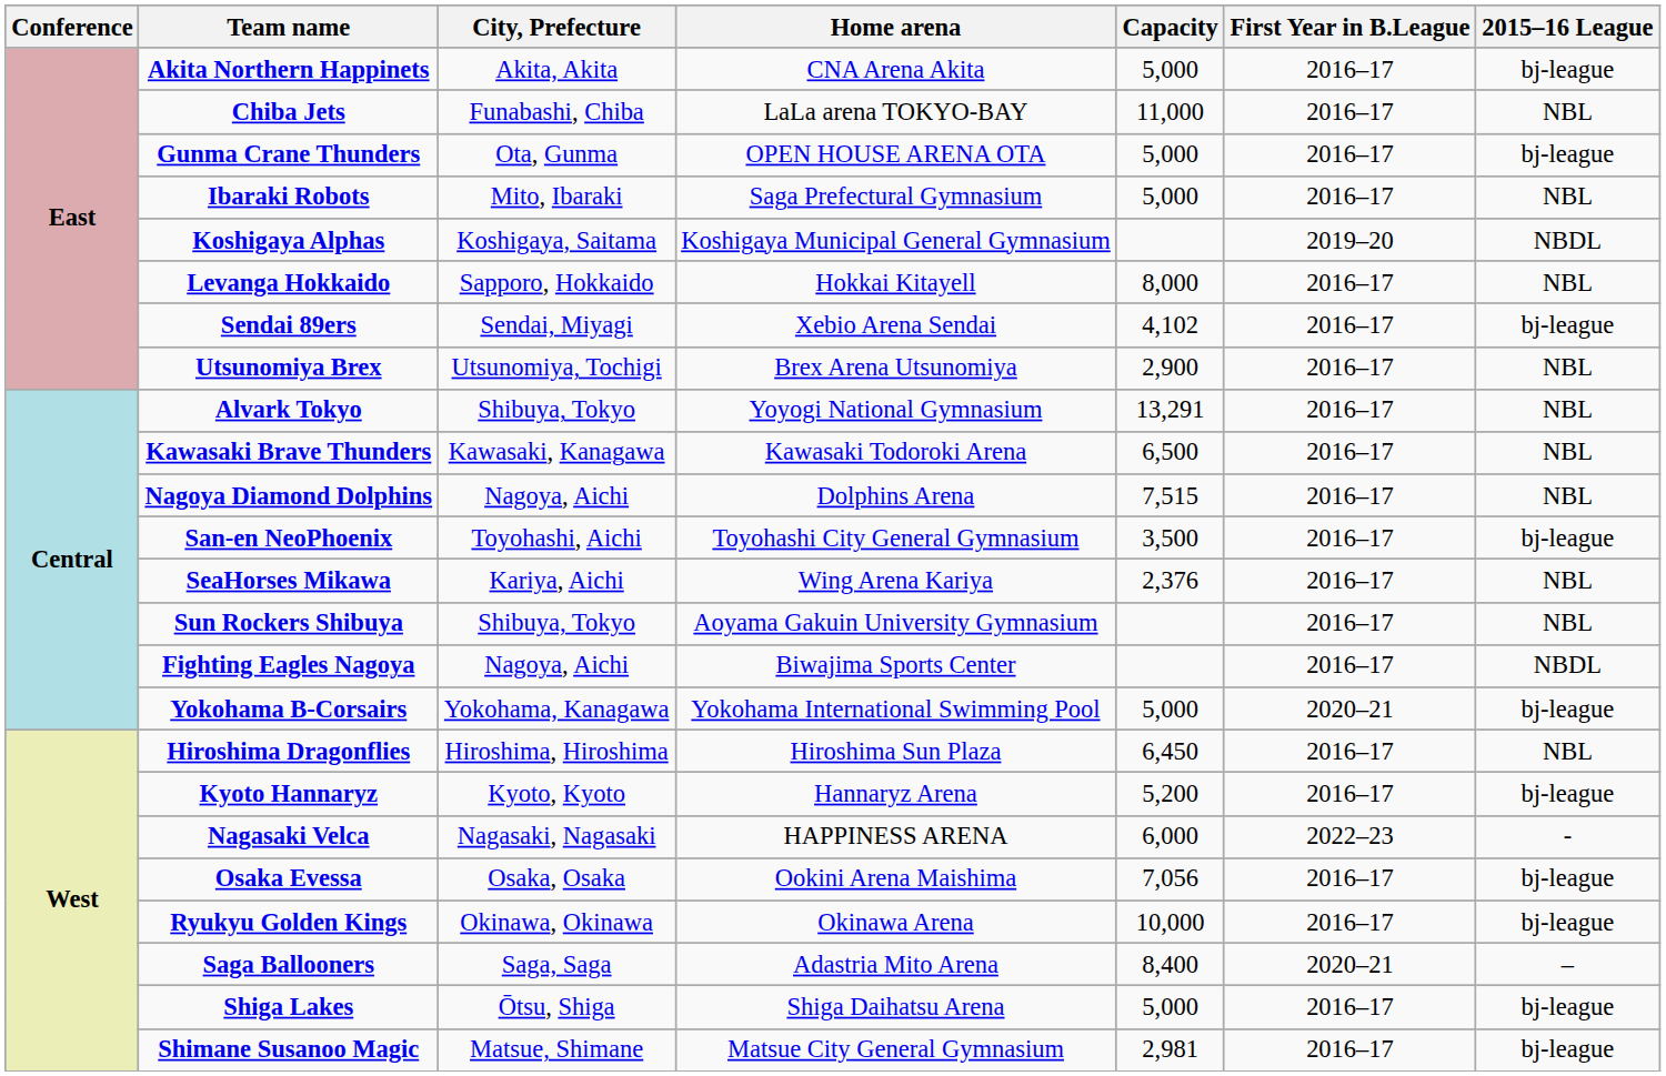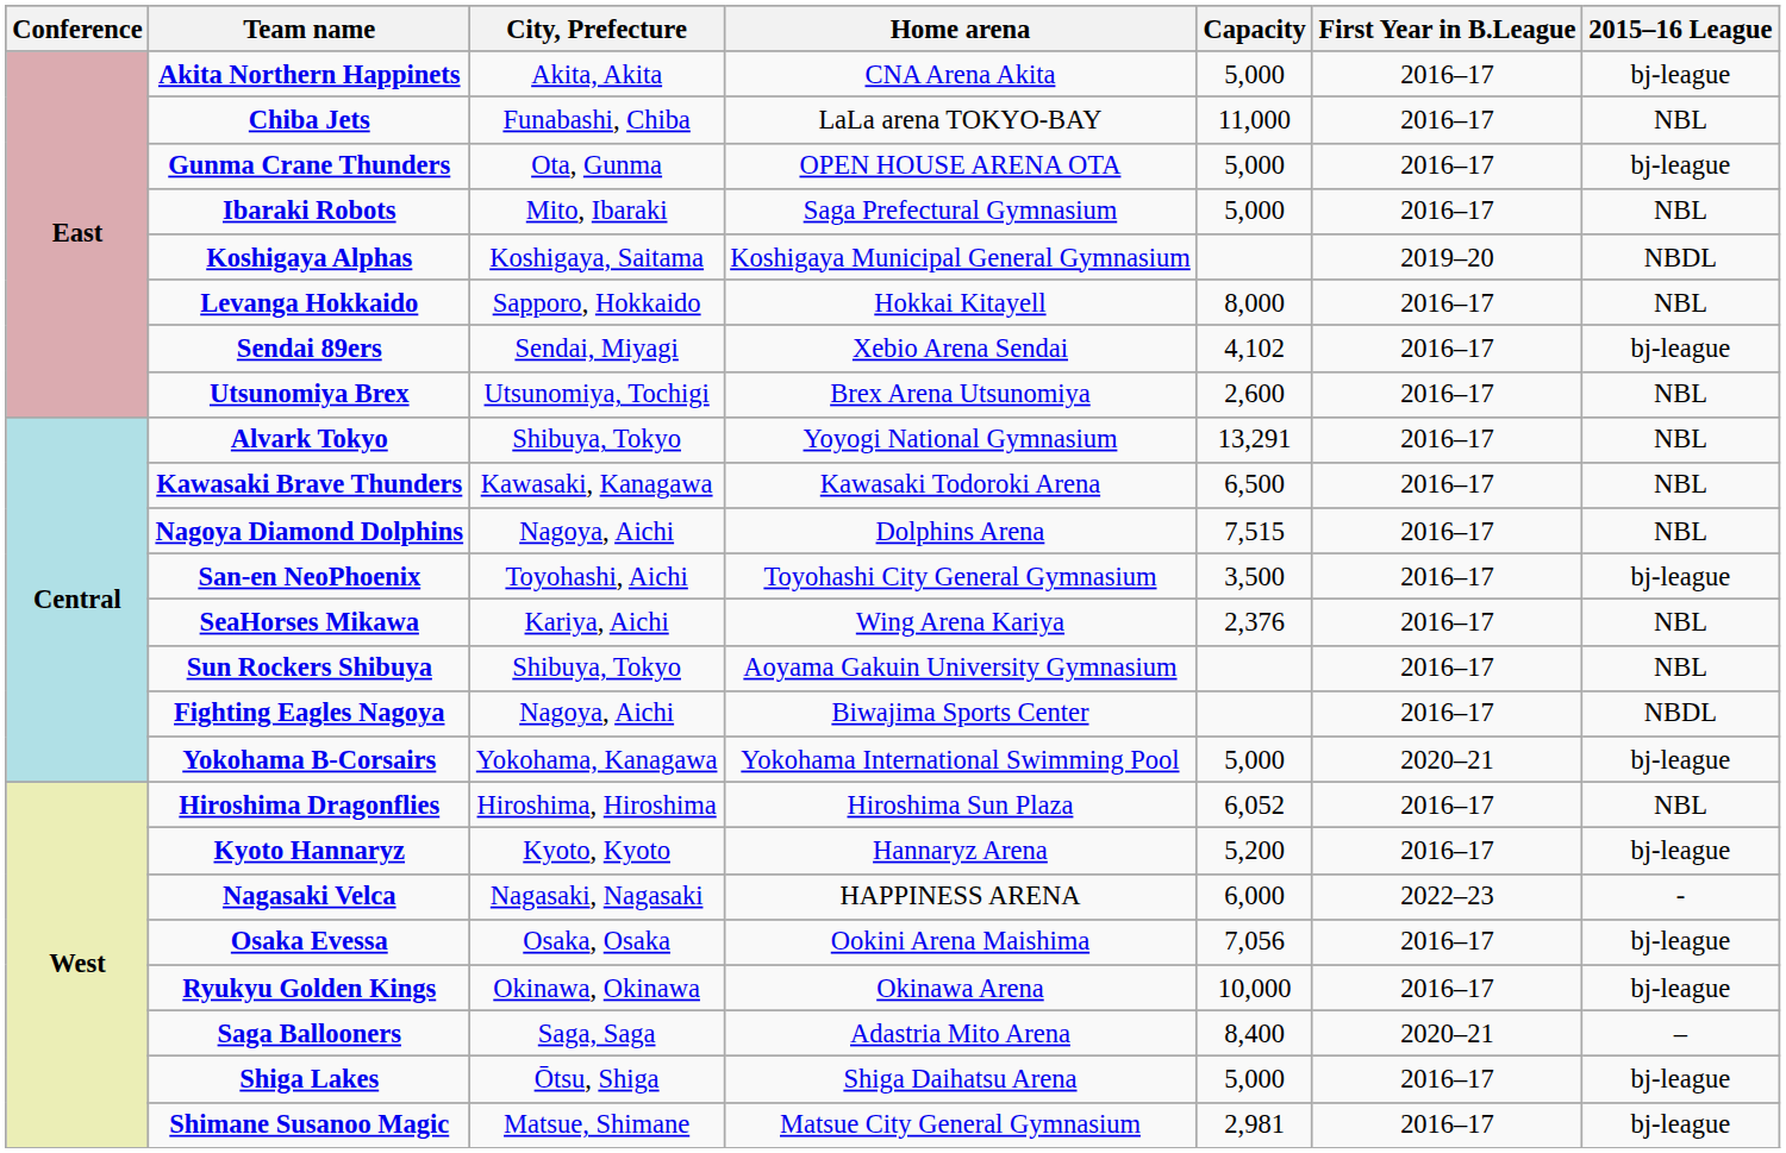Utsunomiya Brex | Capacity: 2,900 -> 2,600
Hiroshima Dragonflies | Capacity: 6,450 -> 6,052
